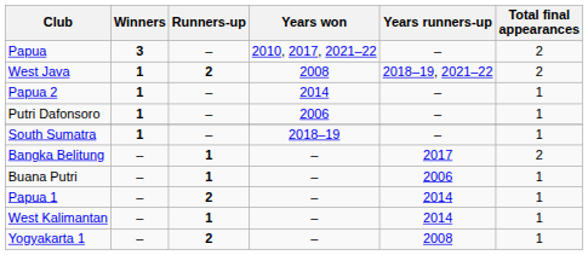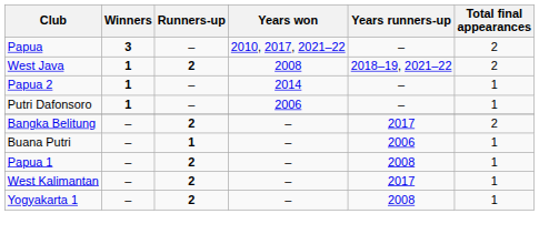- row: South Sumatra | 1 | – | 2018–19 | – | 1
Bangka Belitung | Runners-up: 1 -> 2
Papua 1 | Years runners-up: 2014 -> 2008
West Kalimantan | Runners-up: 1 -> 2
West Kalimantan | Years runners-up: 2014 -> 2017
